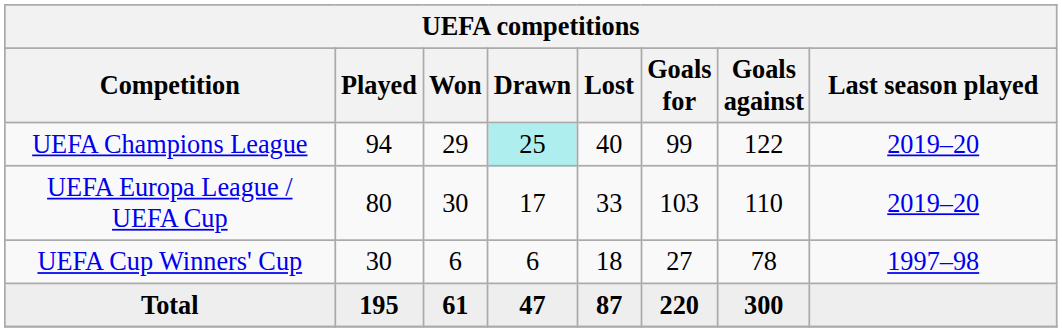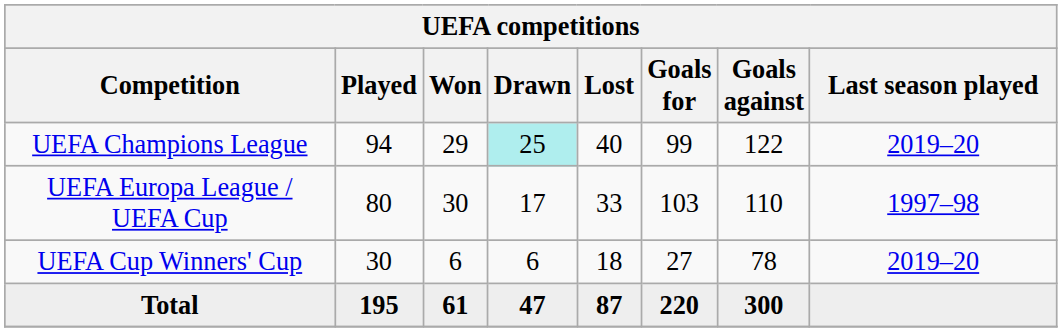UEFA Europa League / UEFA Cup | Last season played: 2019–20 -> 1997–98
UEFA Cup Winners' Cup | Last season played: 1997–98 -> 2019–20
